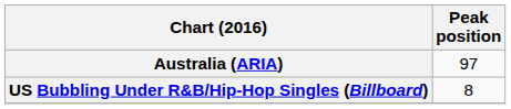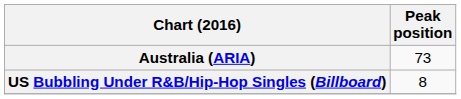Australia (ARIA) | Peak position: 97 -> 73
